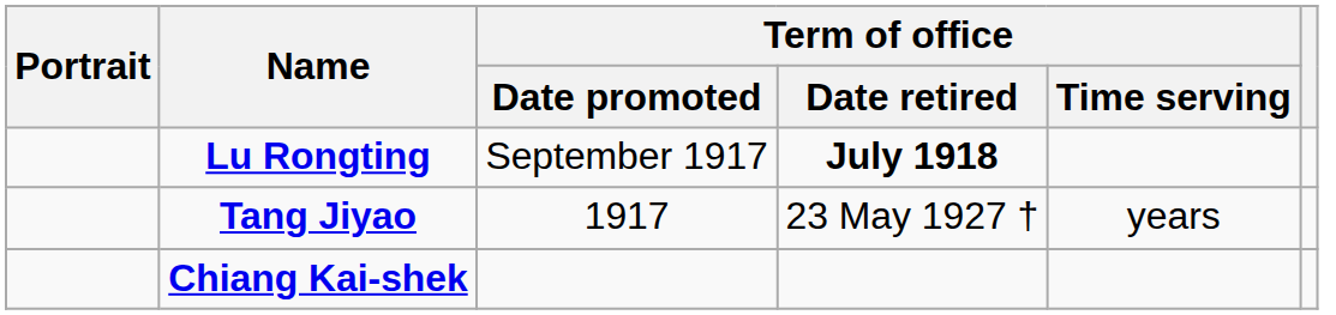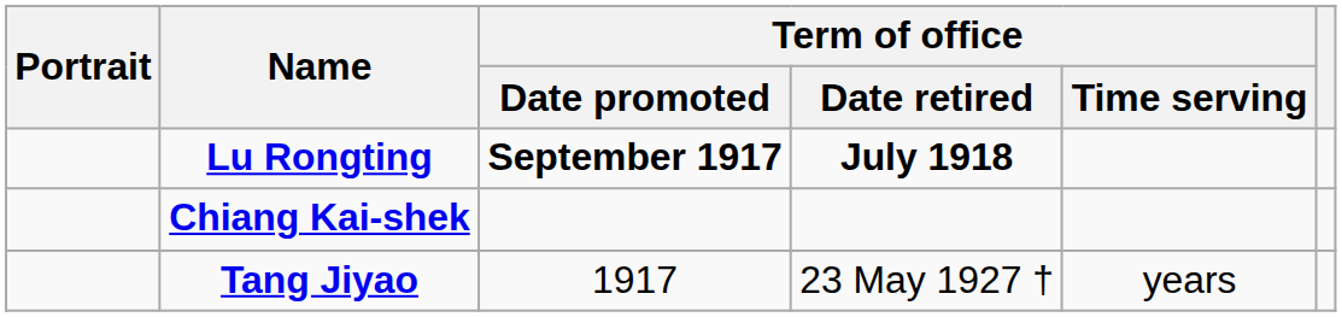Lu Rongting | Term of office / Date promoted: normal -> bold
rows swapped: Tang Jiyao <-> Chiang Kai-shek
